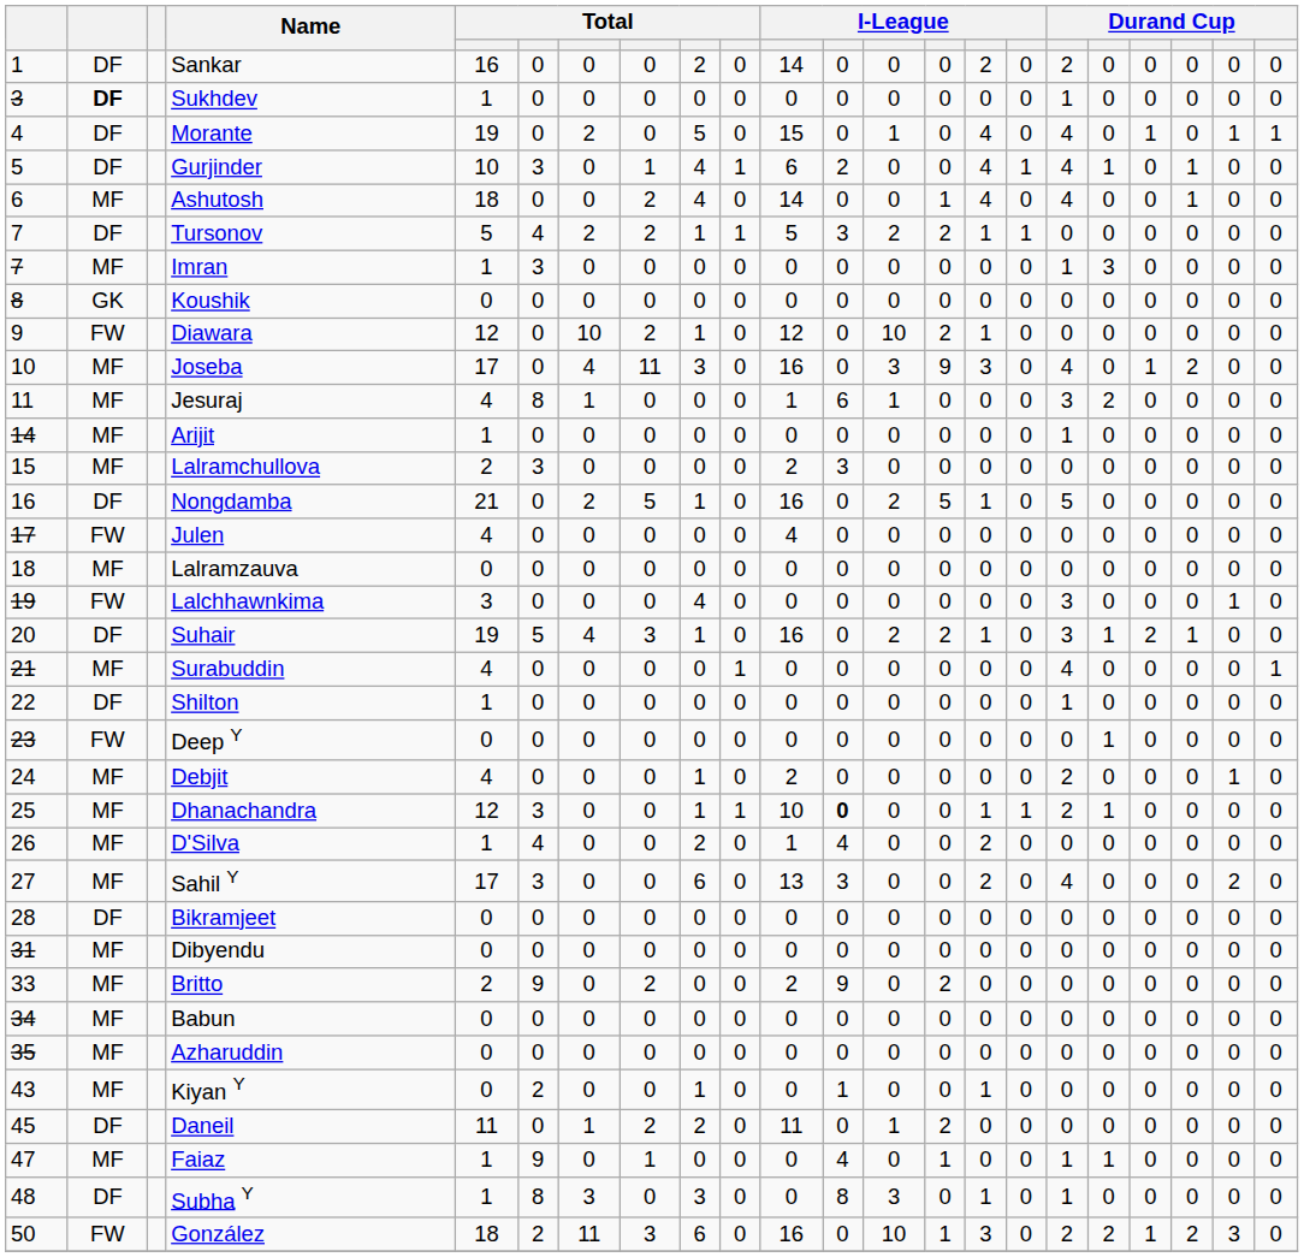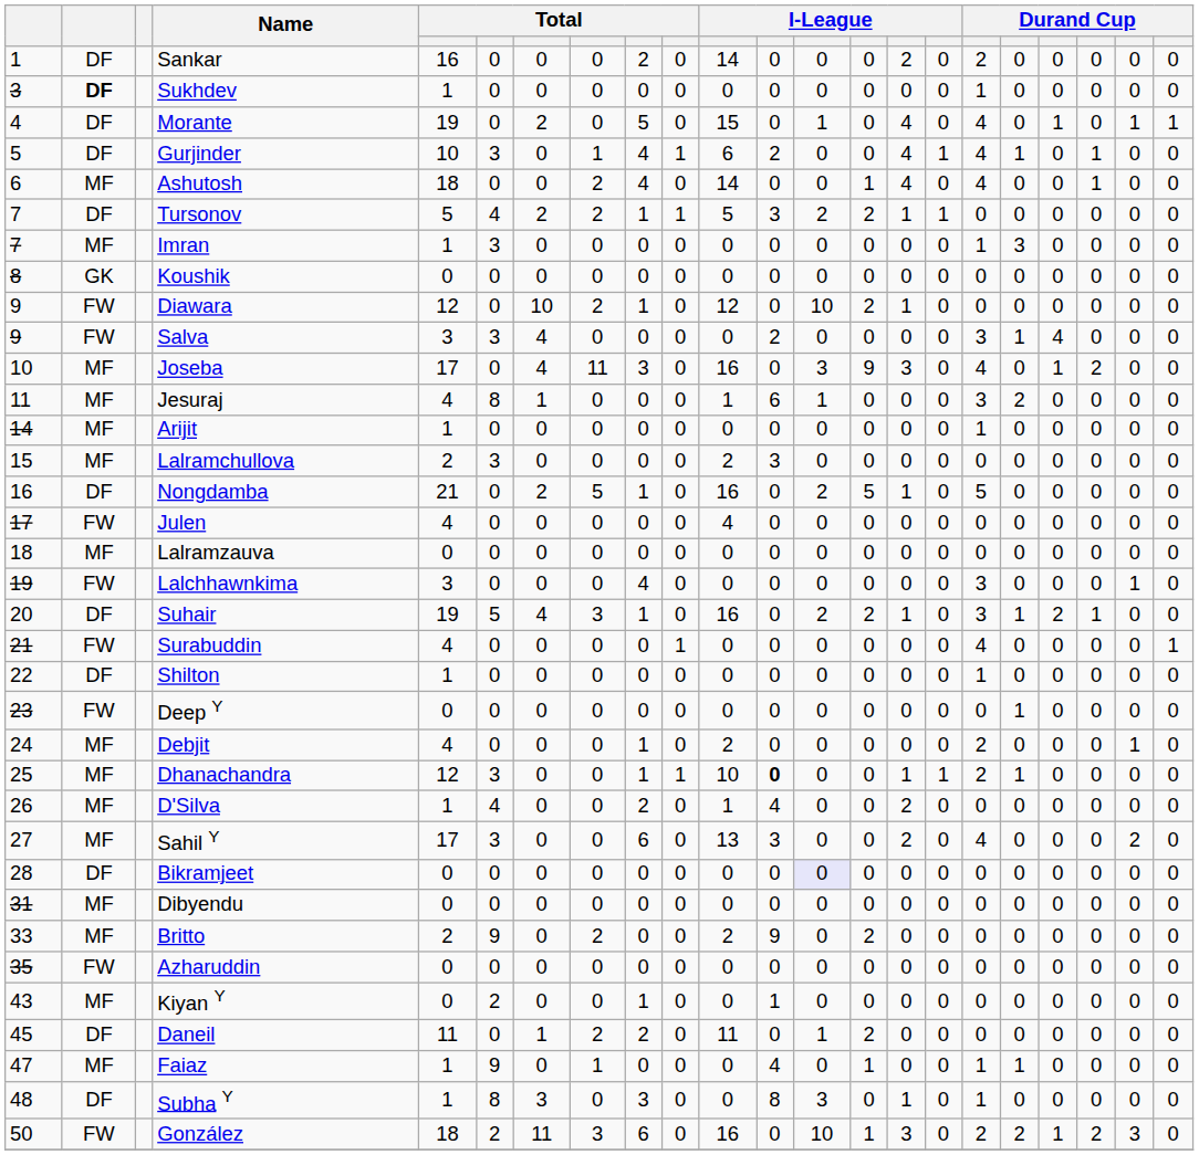+ row: 9 | FW | Salva | 3 | 3 | 4 | 0 | 0 | 0 | 0 | 2 | 0 | 0 | 0 | 0 | 3 | 1 | 4 | 0 | 0 | 0
Surabuddin | column 2: MF -> FW
Bikramjeet | column 13: no background -> lavender background
- row: 34 | MF | Babun | 0 | 0 | 0 | 0 | 0 | 0 | 0 | 0 | 0 | 0 | 0 | 0 | 0 | 0 | 0 | 0 | 0 | 0
Azharuddin | column 2: MF -> FW
Kiyan Y | column 15: 1 -> 0
